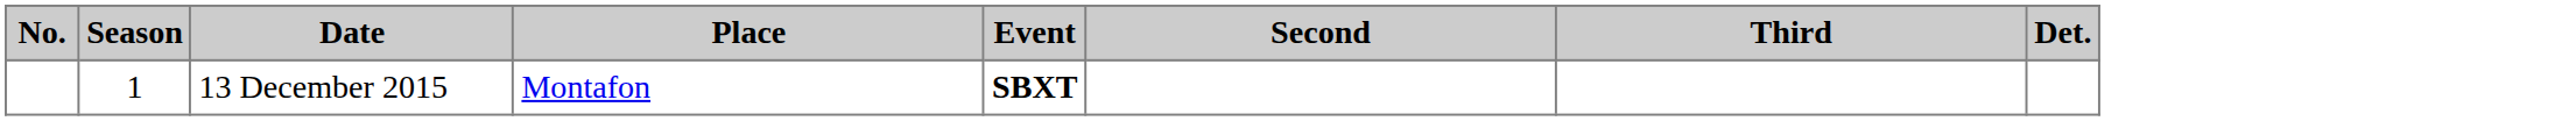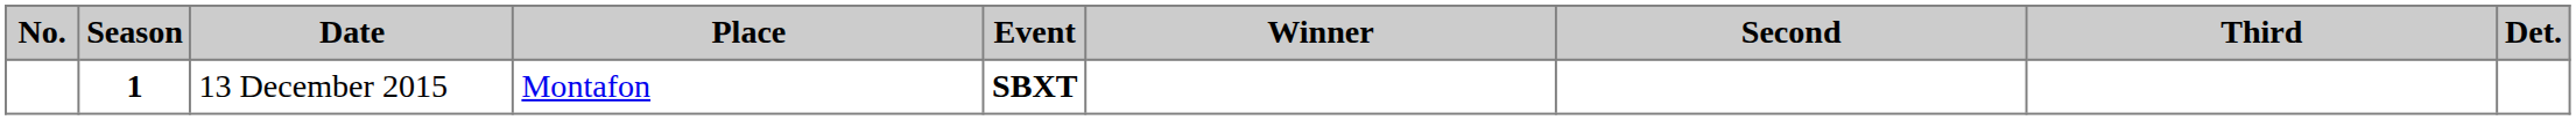+ column: Winner
13 December 2015 | Season: normal -> bold
